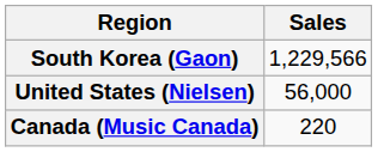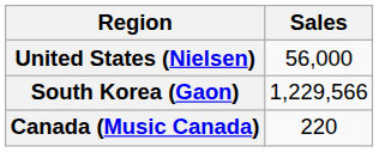rows swapped: South Korea (Gaon) <-> United States (Nielsen)
